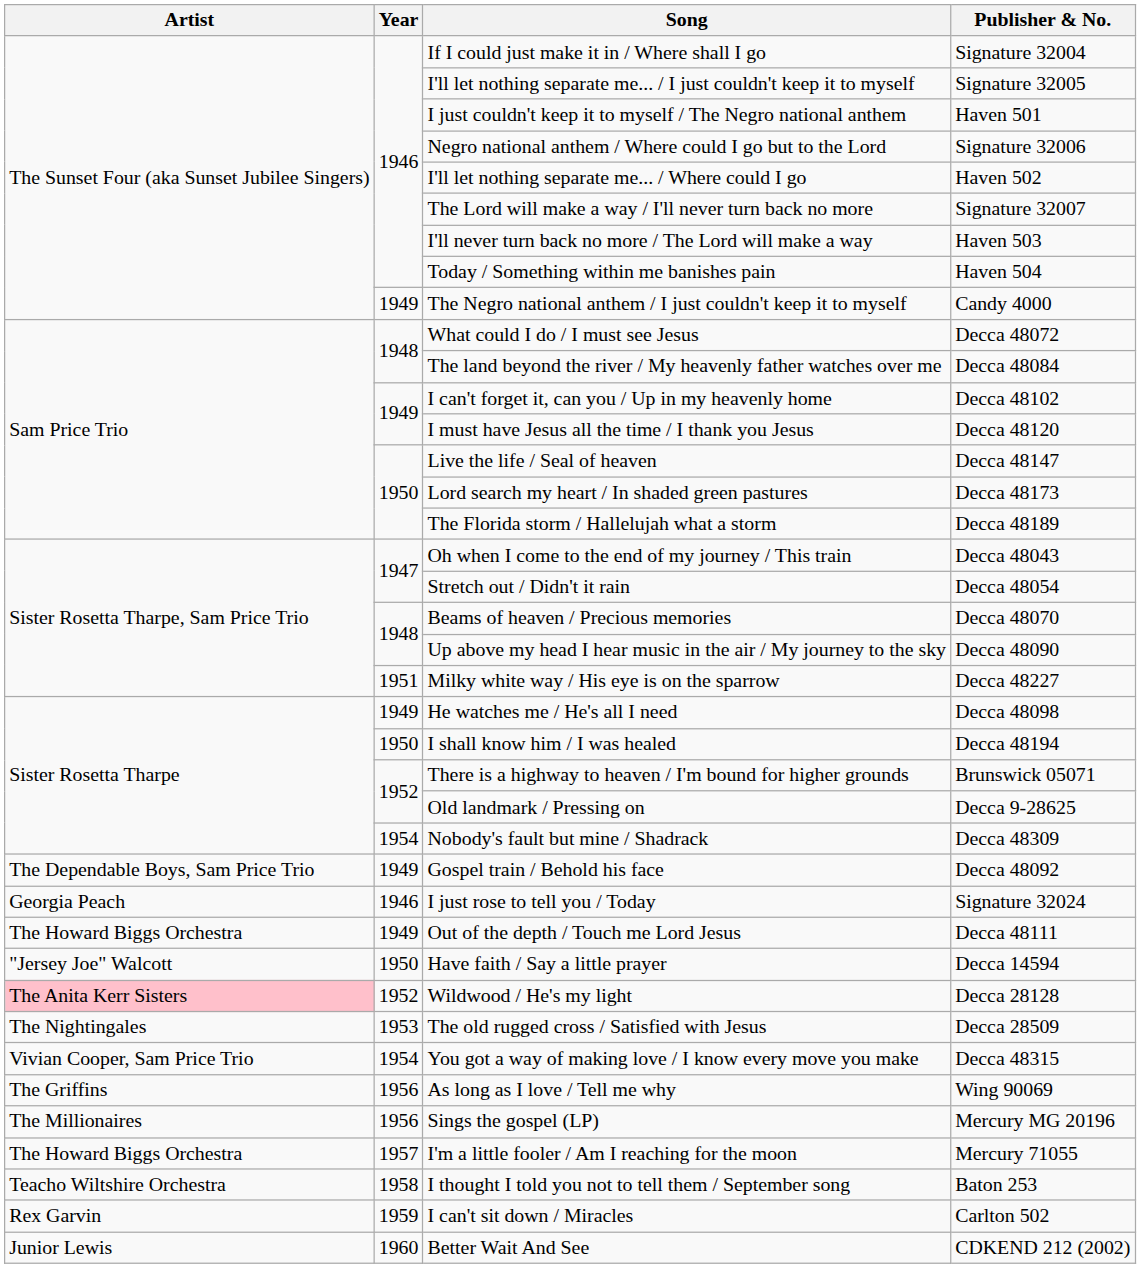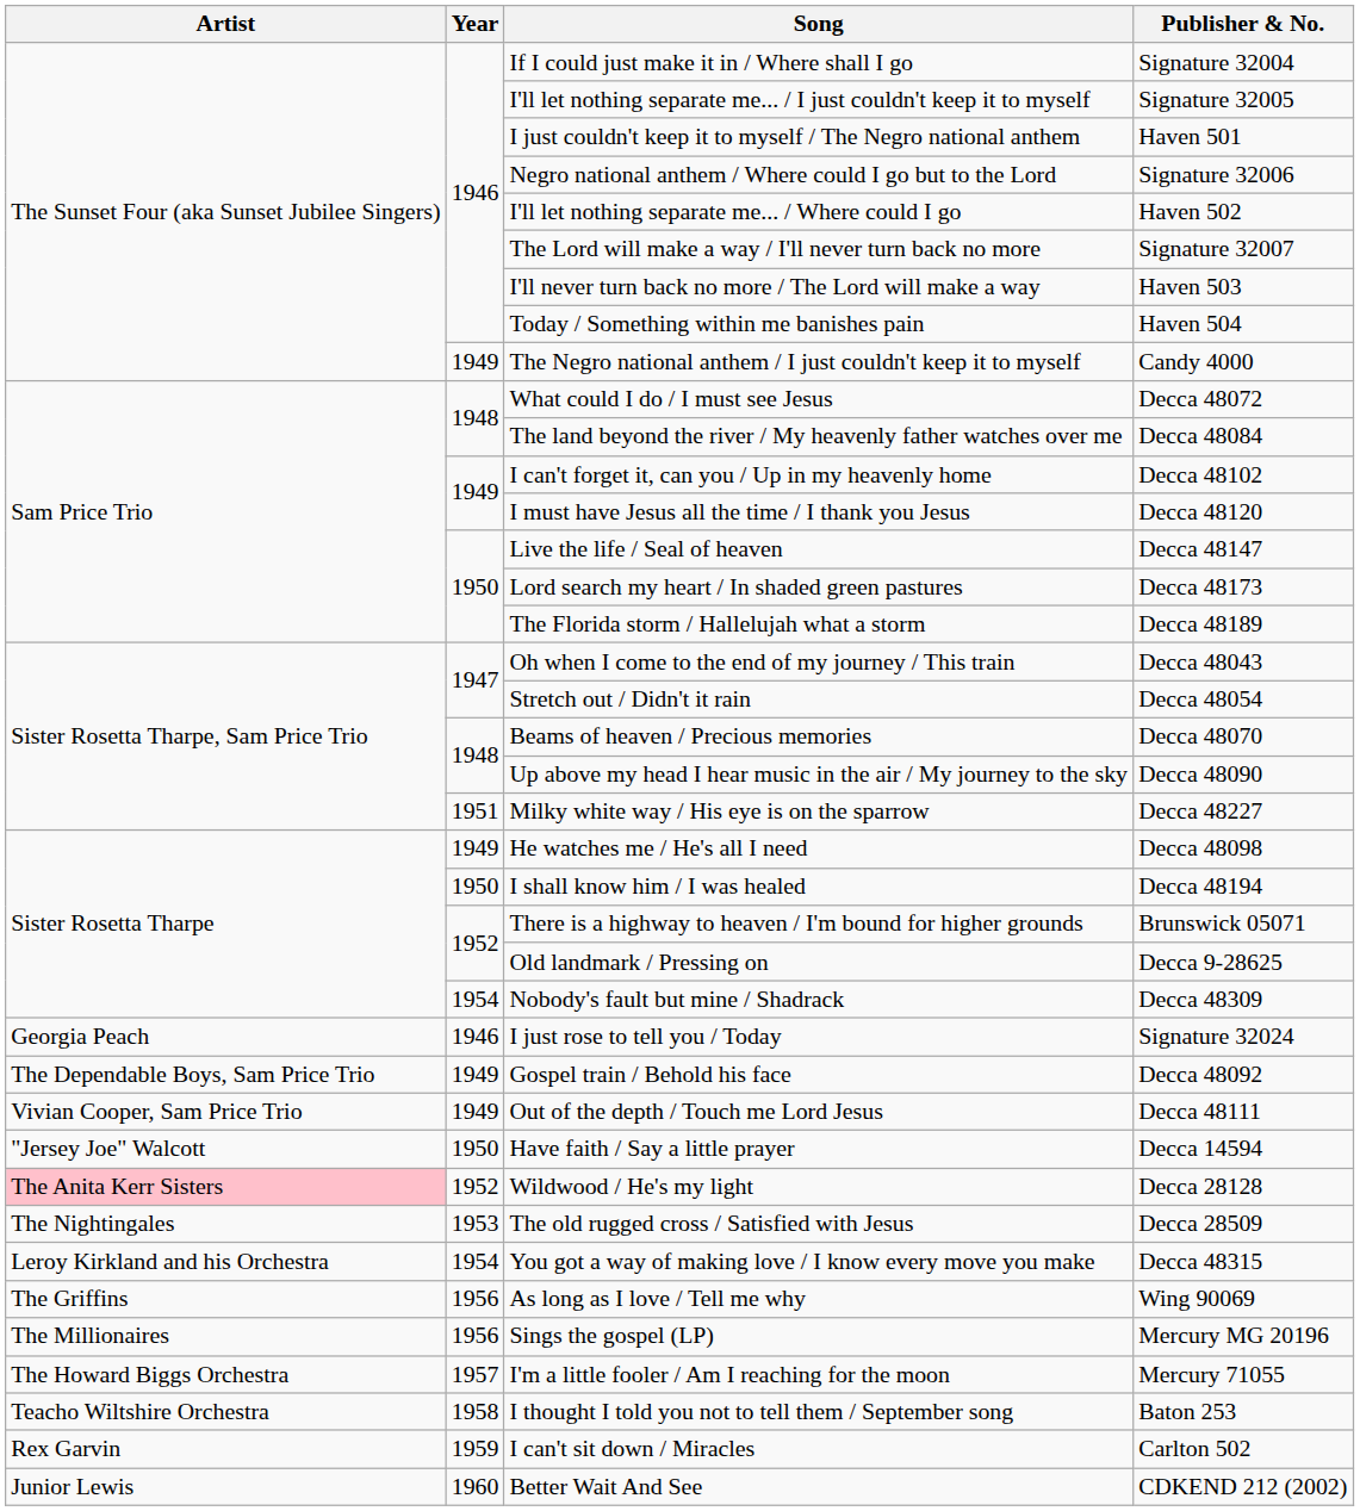rows swapped: I just rose to tell you / Today <-> Gospel train / Behold his face
Out of the depth / Touch me Lord Jesus | Artist: The Howard Biggs Orchestra -> Vivian Cooper, Sam Price Trio
You got a way of making love / I know every move you make | Artist: Vivian Cooper, Sam Price Trio -> Leroy Kirkland and his Orchestra
